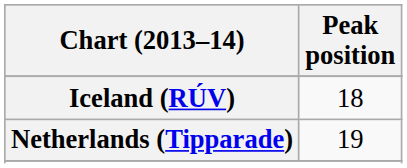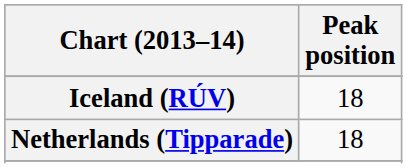Netherlands (Tipparade) | Peak position: 19 -> 18
